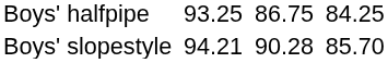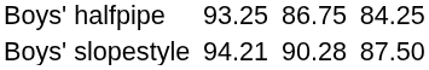Boys' slopestyle | column 7: 85.70 -> 87.50
